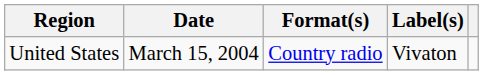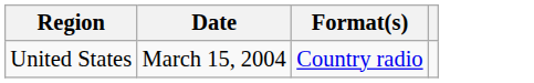- column: Label(s) | Vivaton
